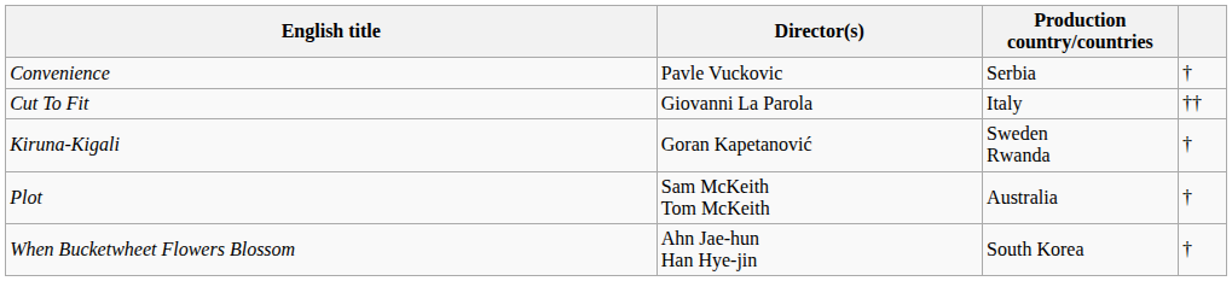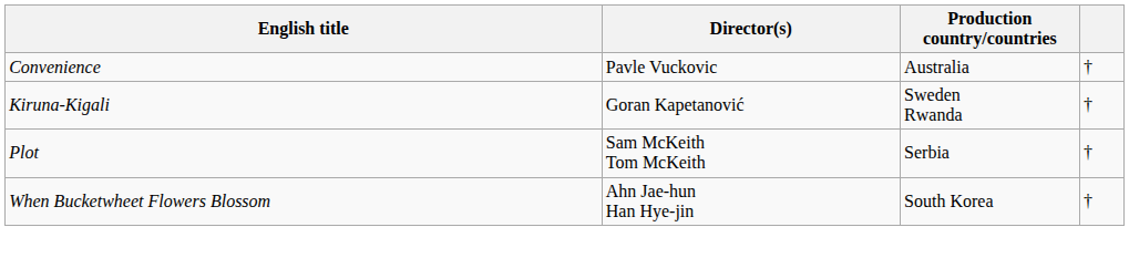Convenience | Production country/countries: Serbia -> Australia
- row: Cut To Fit | Giovanni La Parola | Italy | ††
Plot | Production country/countries: Australia -> Serbia
